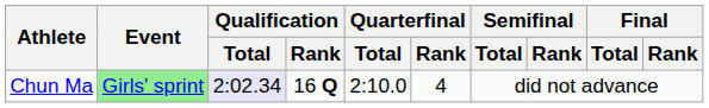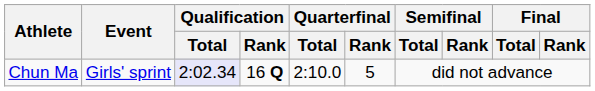Chun Ma | Event: lightgreen background -> no background
Chun Ma | Quarterfinal / Rank: 4 -> 5
